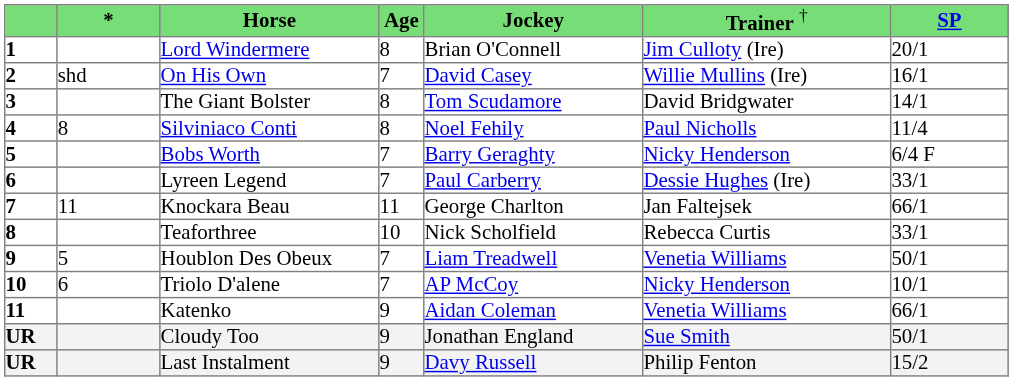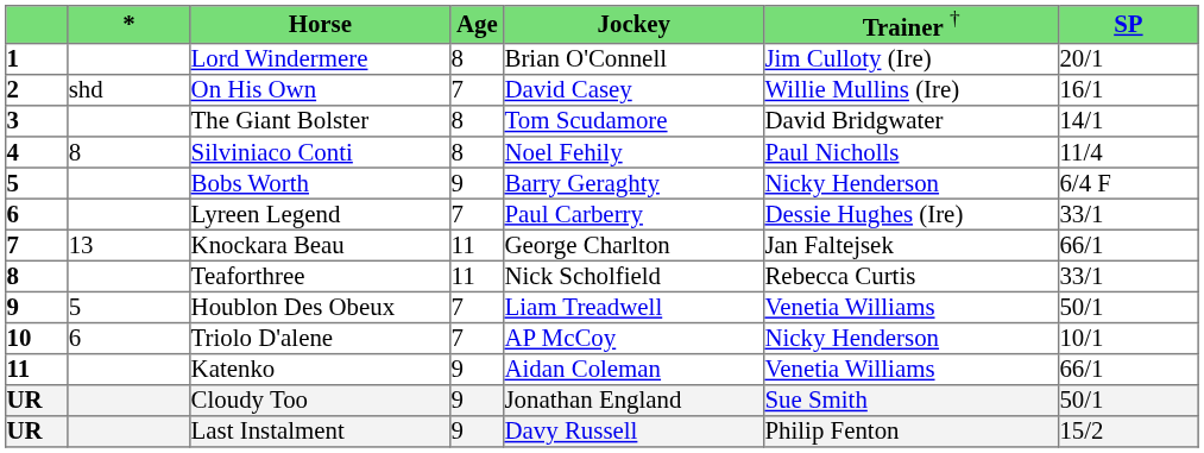Bobs Worth | column 4: 7 -> 9
Knockara Beau | column 2: 11 -> 13
Teaforthree | column 4: 10 -> 11
